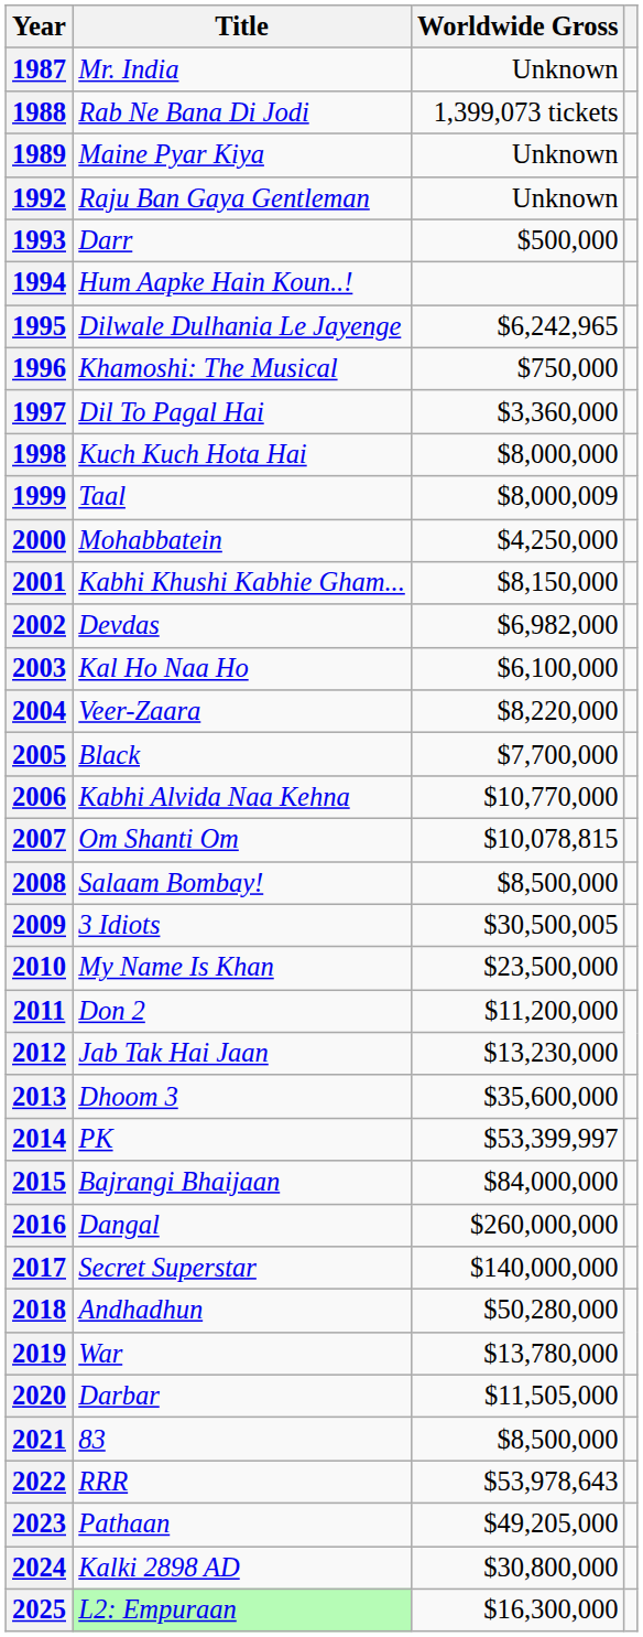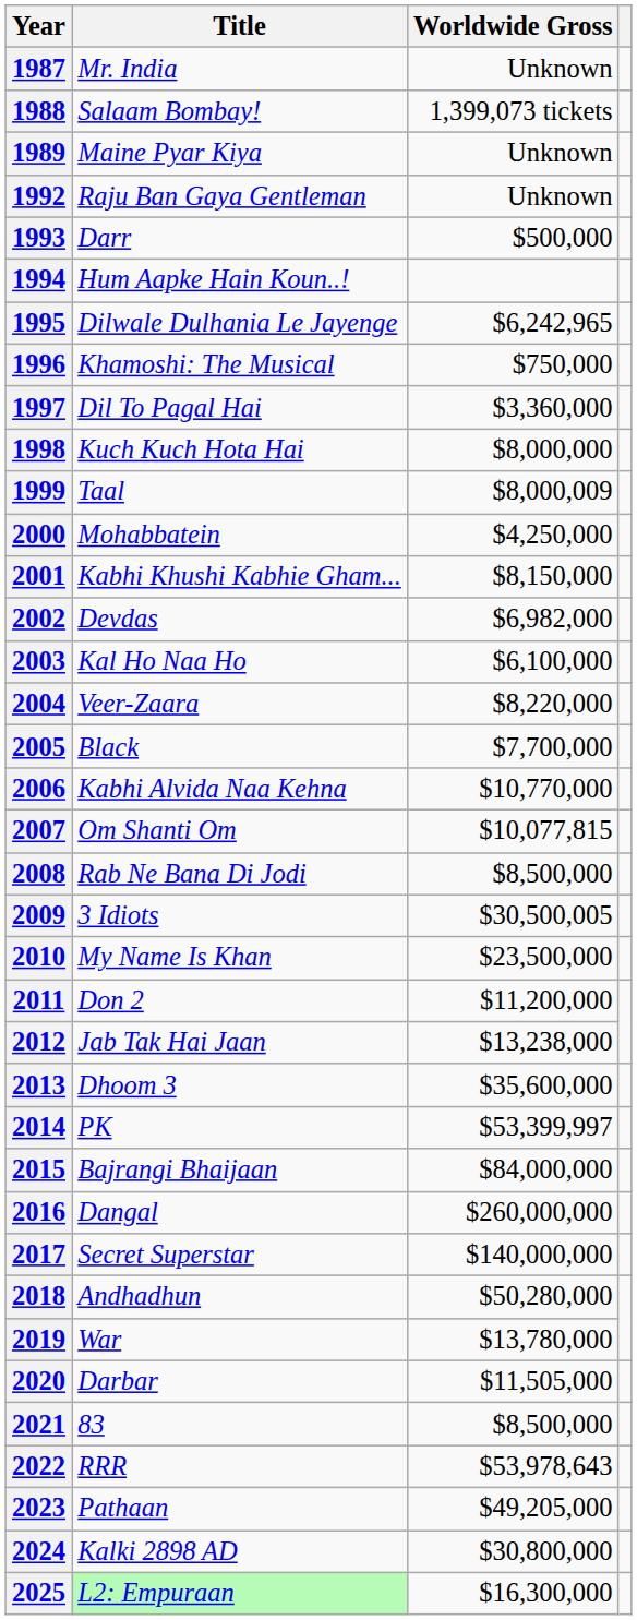1988 | Title: Rab Ne Bana Di Jodi -> Salaam Bombay!
2007 | Worldwide Gross: $10,078,815 -> $10,077,815
2008 | Title: Salaam Bombay! -> Rab Ne Bana Di Jodi
2012 | Worldwide Gross: $13,230,000 -> $13,238,000
